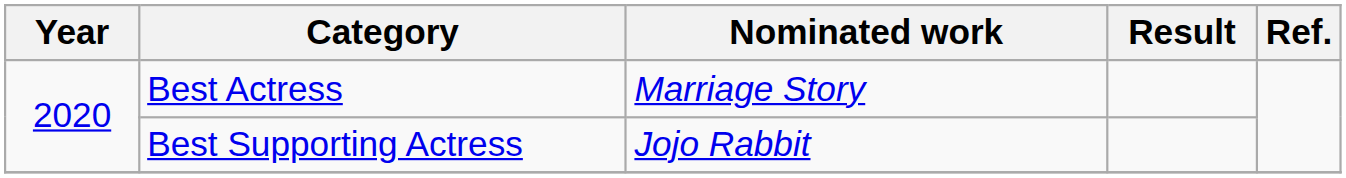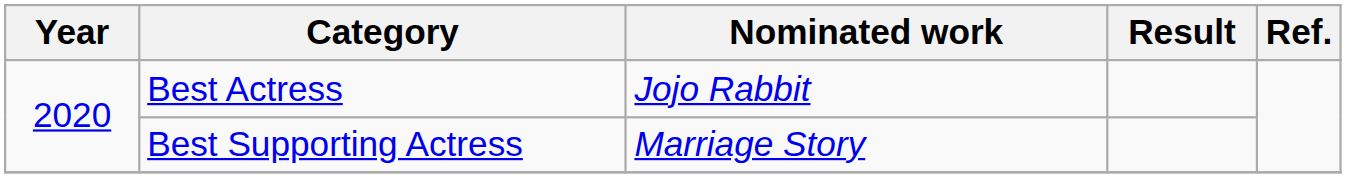Best Actress | Nominated work: Marriage Story -> Jojo Rabbit
Best Supporting Actress | Nominated work: Jojo Rabbit -> Marriage Story
